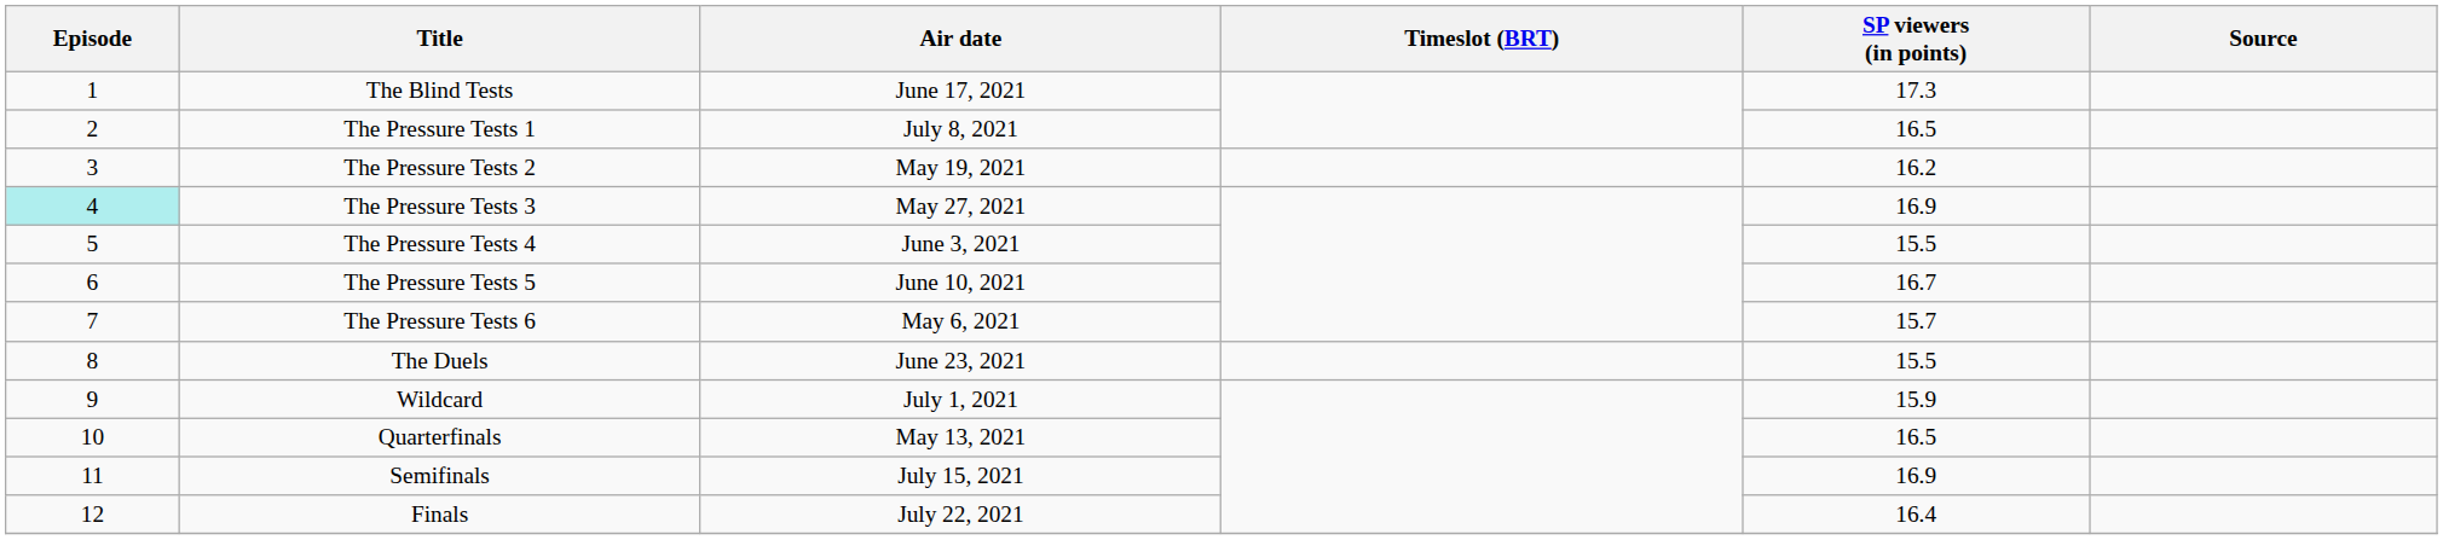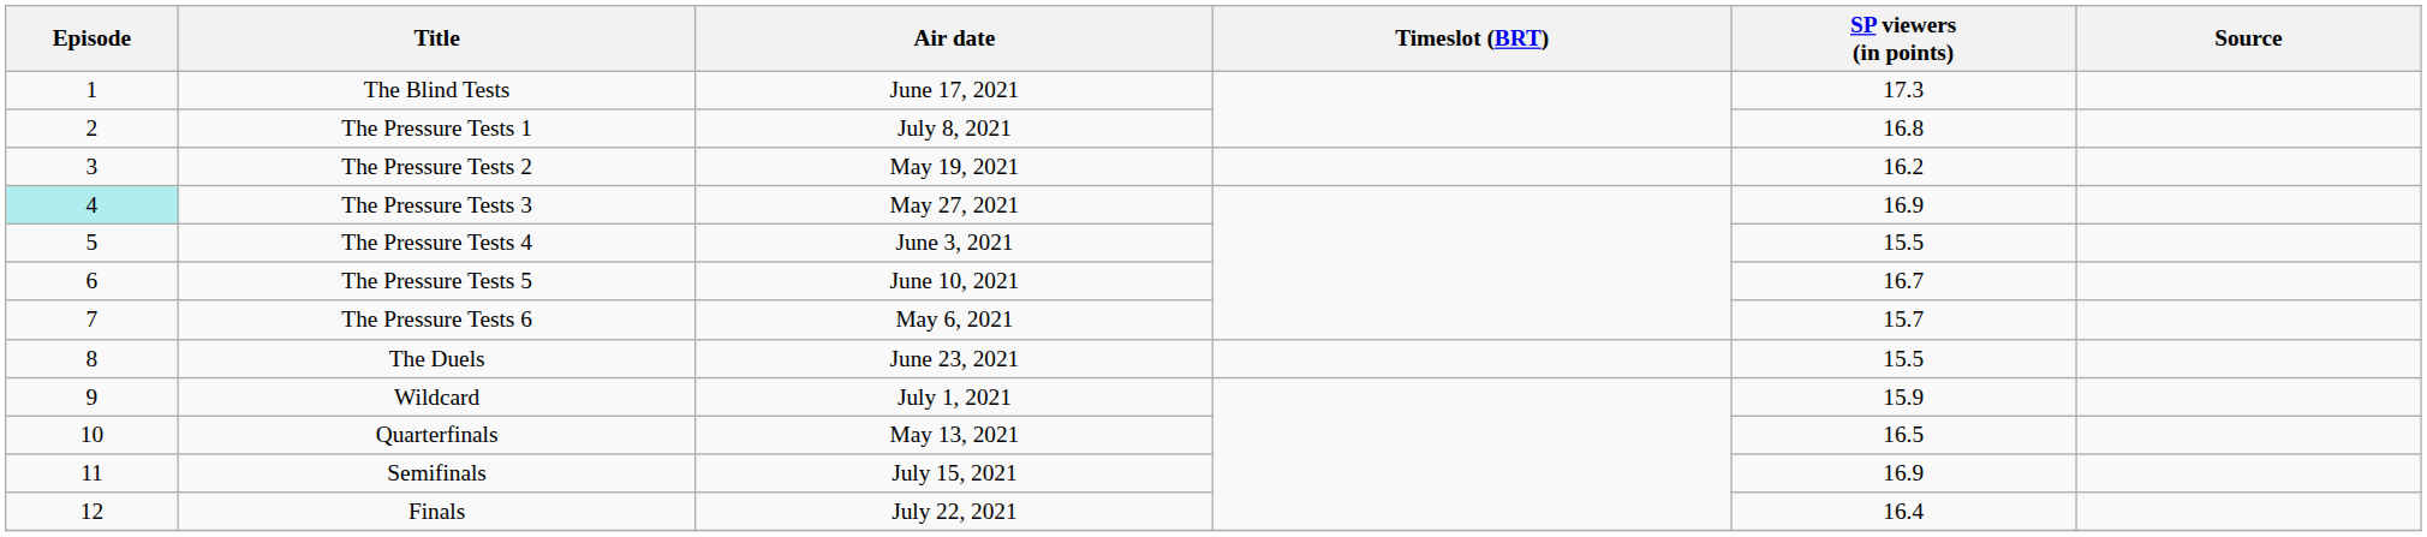The Pressure Tests 1 | SP viewers (in points): 16.5 -> 16.8
